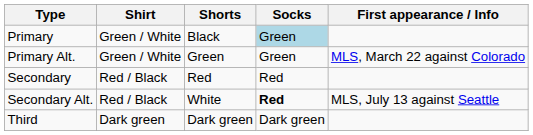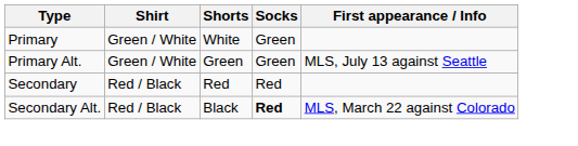Primary | Shorts: Black -> White
Primary | Socks: lightblue background -> no background
Primary Alt. | First appearance / Info: MLS, March 22 against Colorado -> MLS, July 13 against Seattle
Secondary Alt. | Shorts: White -> Black
Secondary Alt. | First appearance / Info: MLS, July 13 against Seattle -> MLS, March 22 against Colorado
- row: Third | Dark green | Dark green | Dark green
